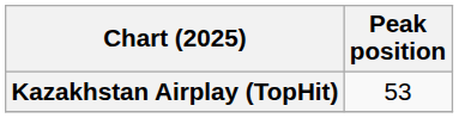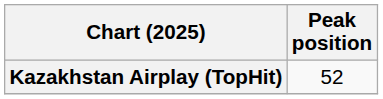Kazakhstan Airplay (TopHit) | Peak position: 53 -> 52
